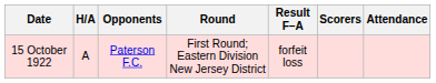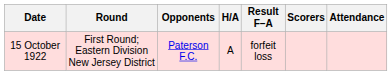columns swapped: Round <-> H/A
